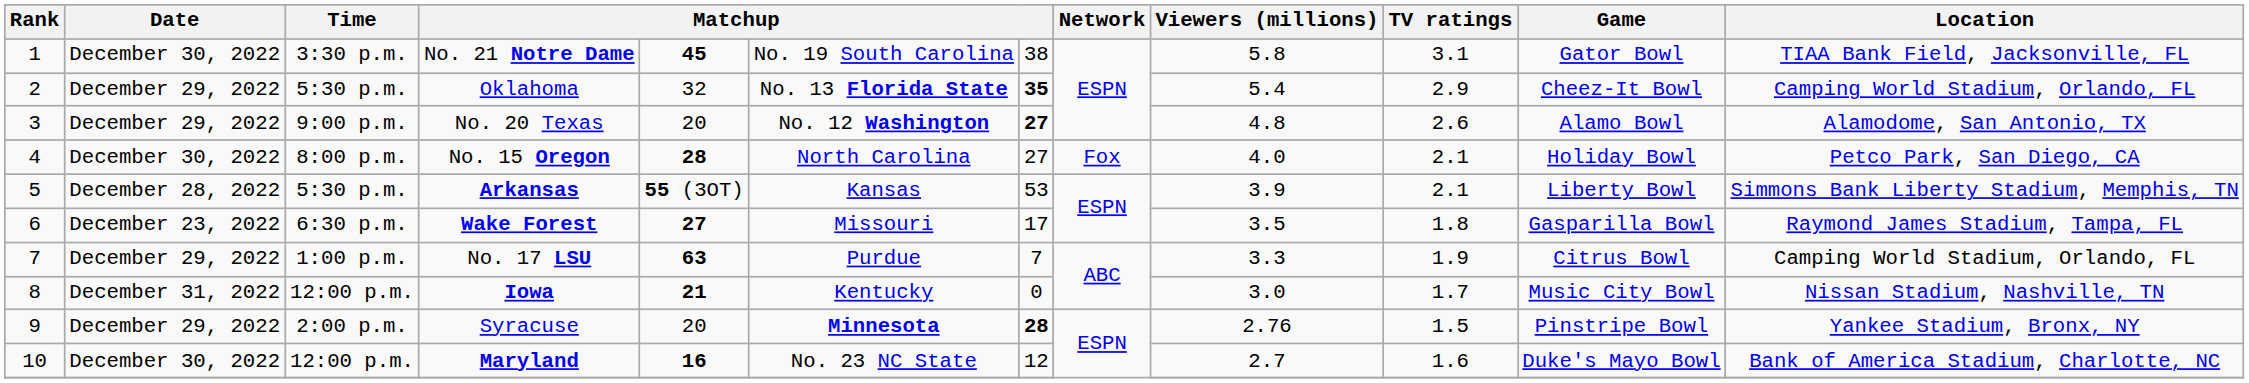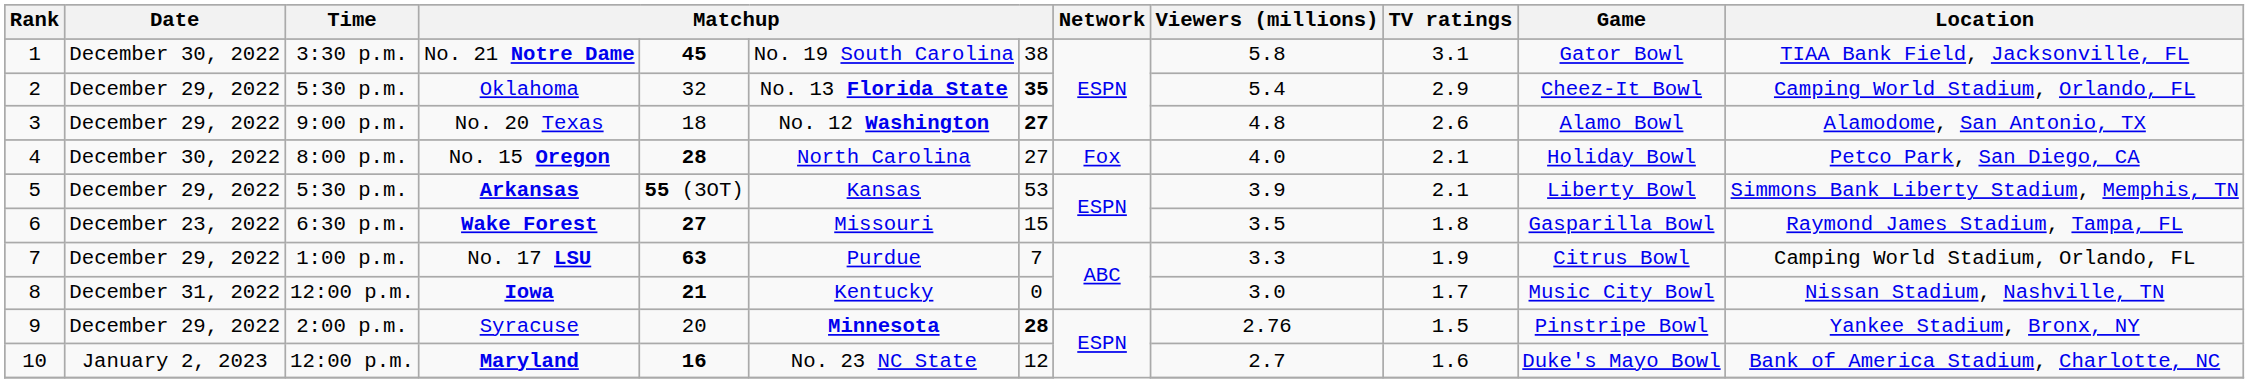No. 20 Texas | column 5: 20 -> 18
Arkansas | Date: December 28, 2022 -> December 29, 2022
Wake Forest | column 7: 17 -> 15
Maryland | Date: December 30, 2022 -> January 2, 2023
